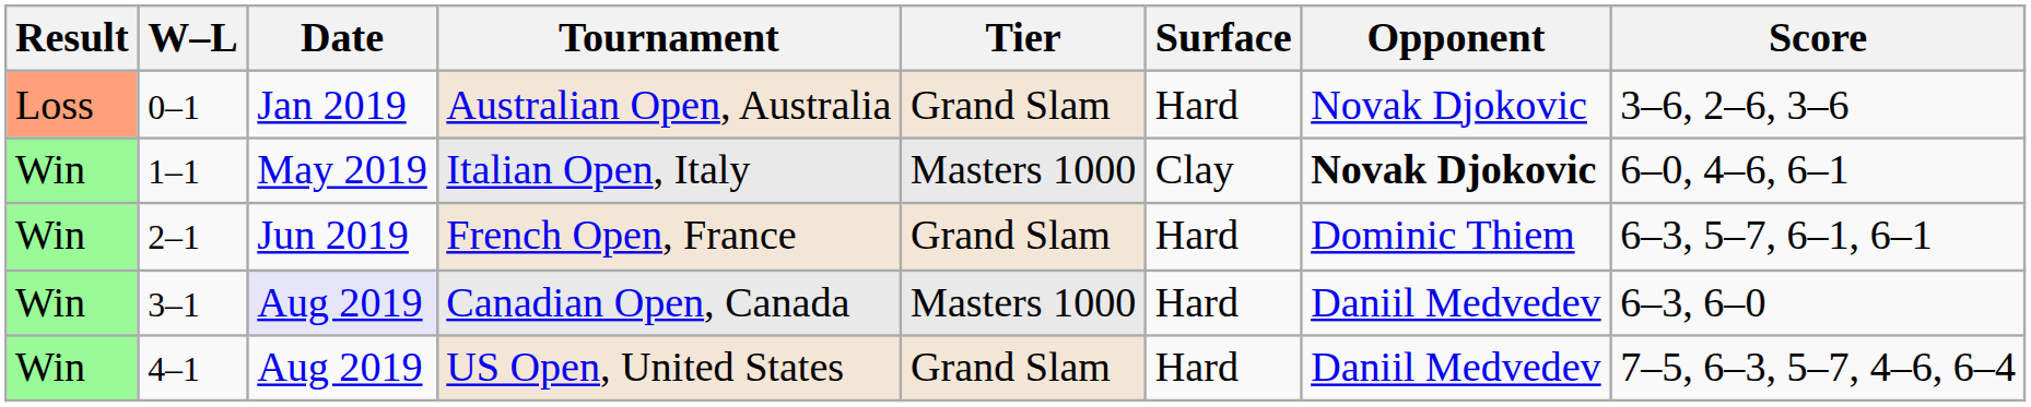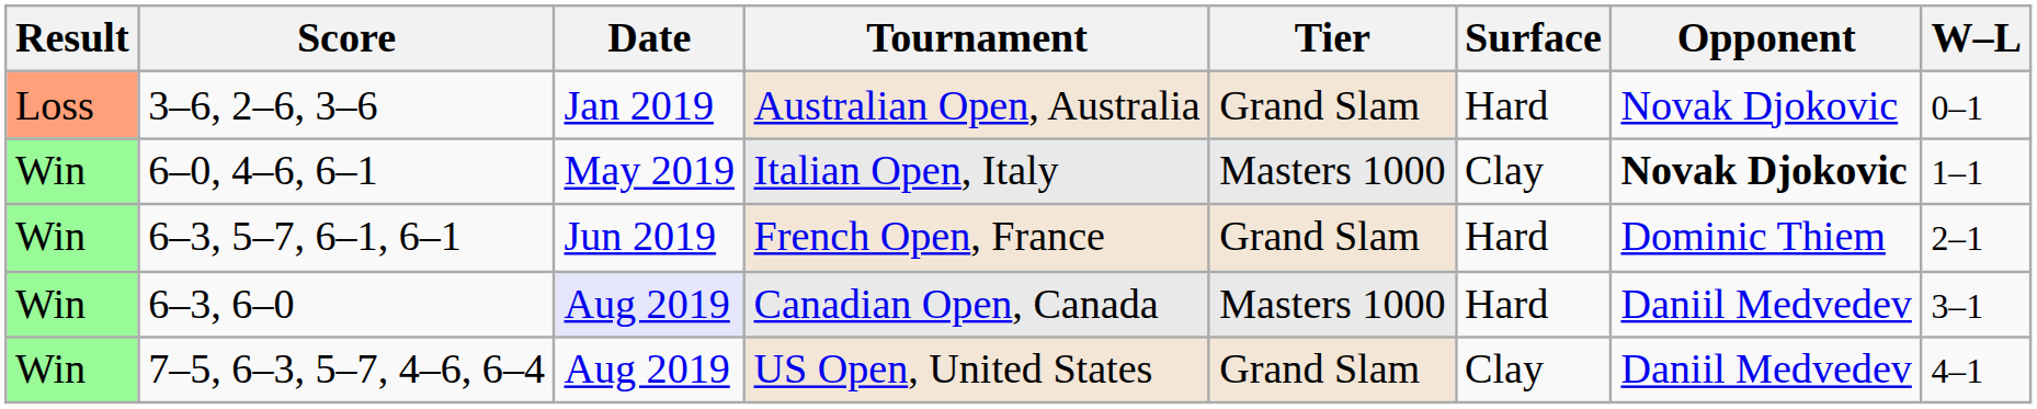columns swapped: W–L <-> Score
US Open, United States | Surface: Hard -> Clay
